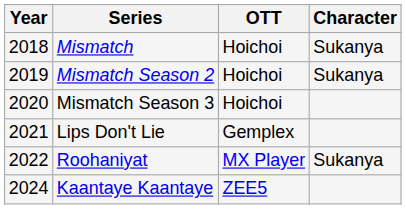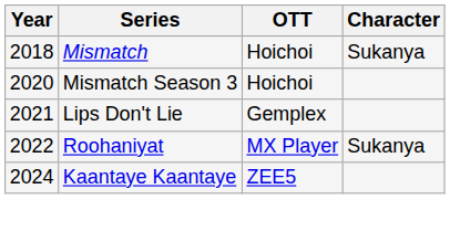- row: 2019 | Mismatch Season 2 | Hoichoi | Sukanya
